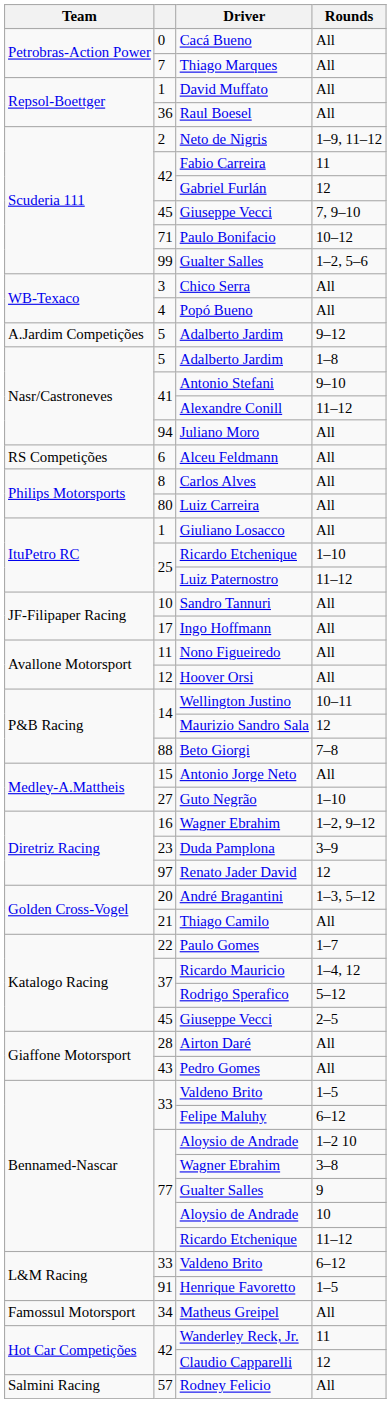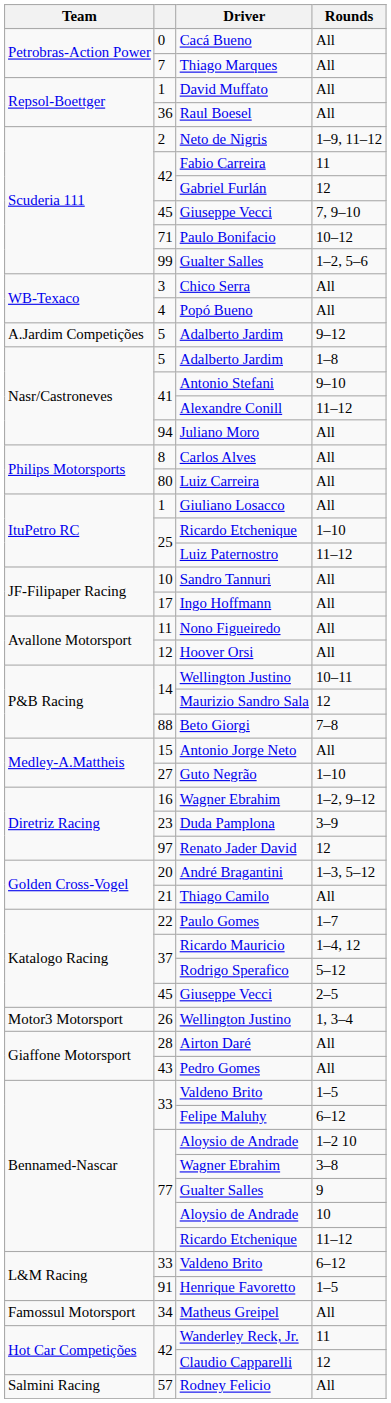- row: RS Competições | 6 | Alceu Feldmann | All
+ row: Motor3 Motorsport | 26 | Wellington Justino | 1, 3–4
